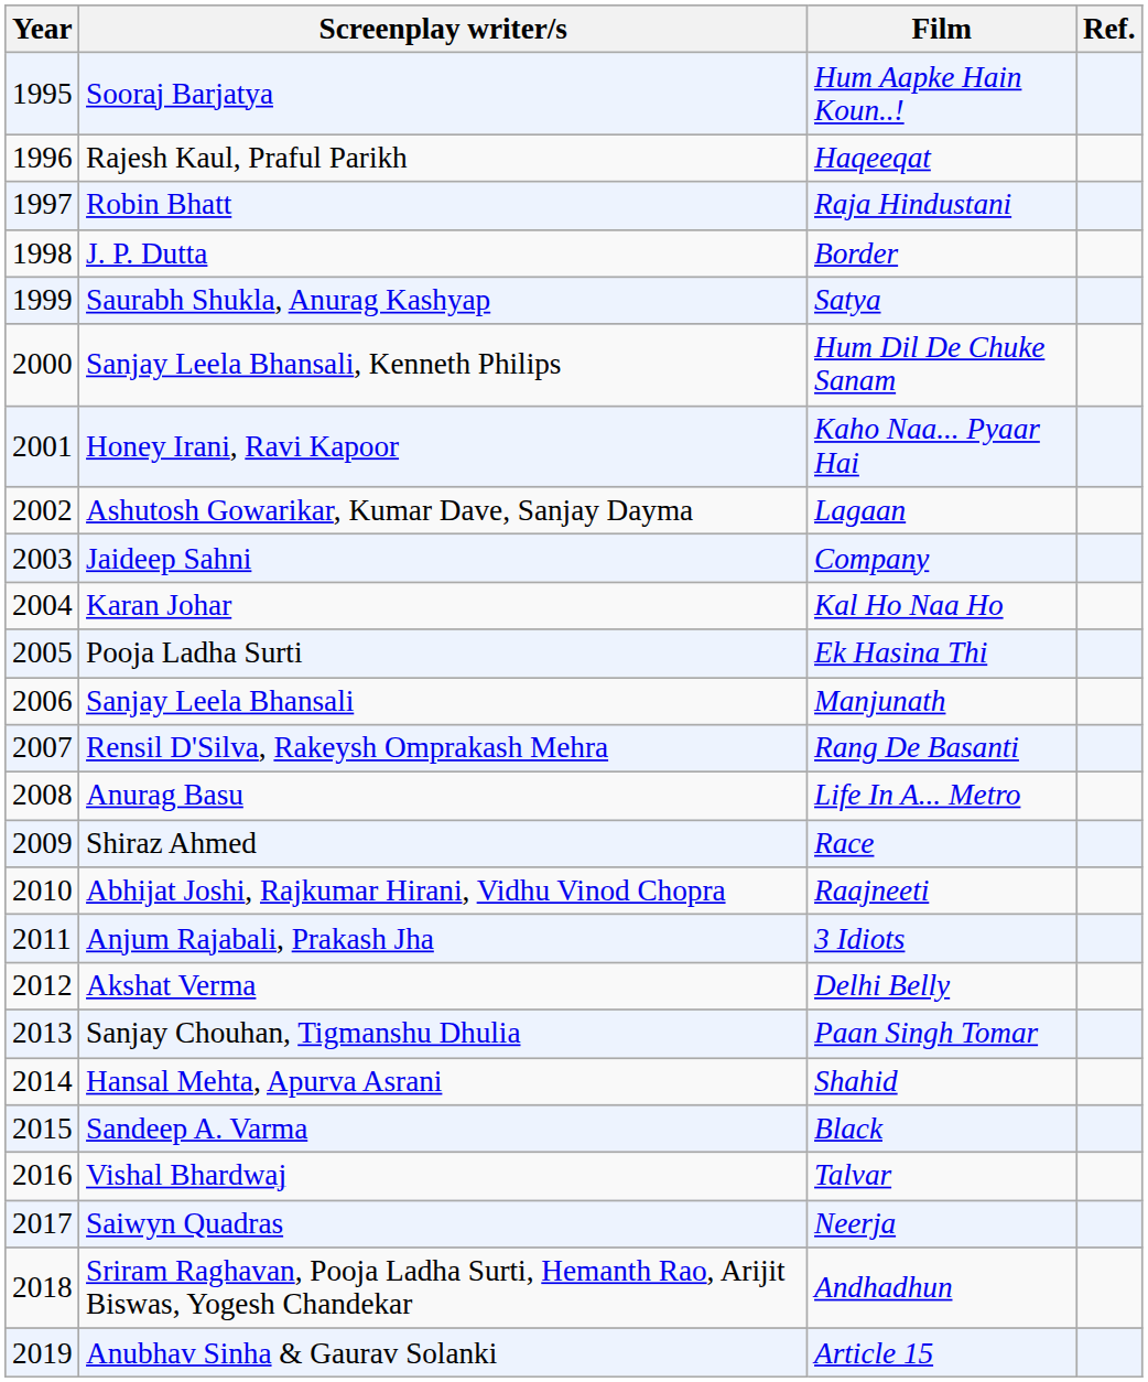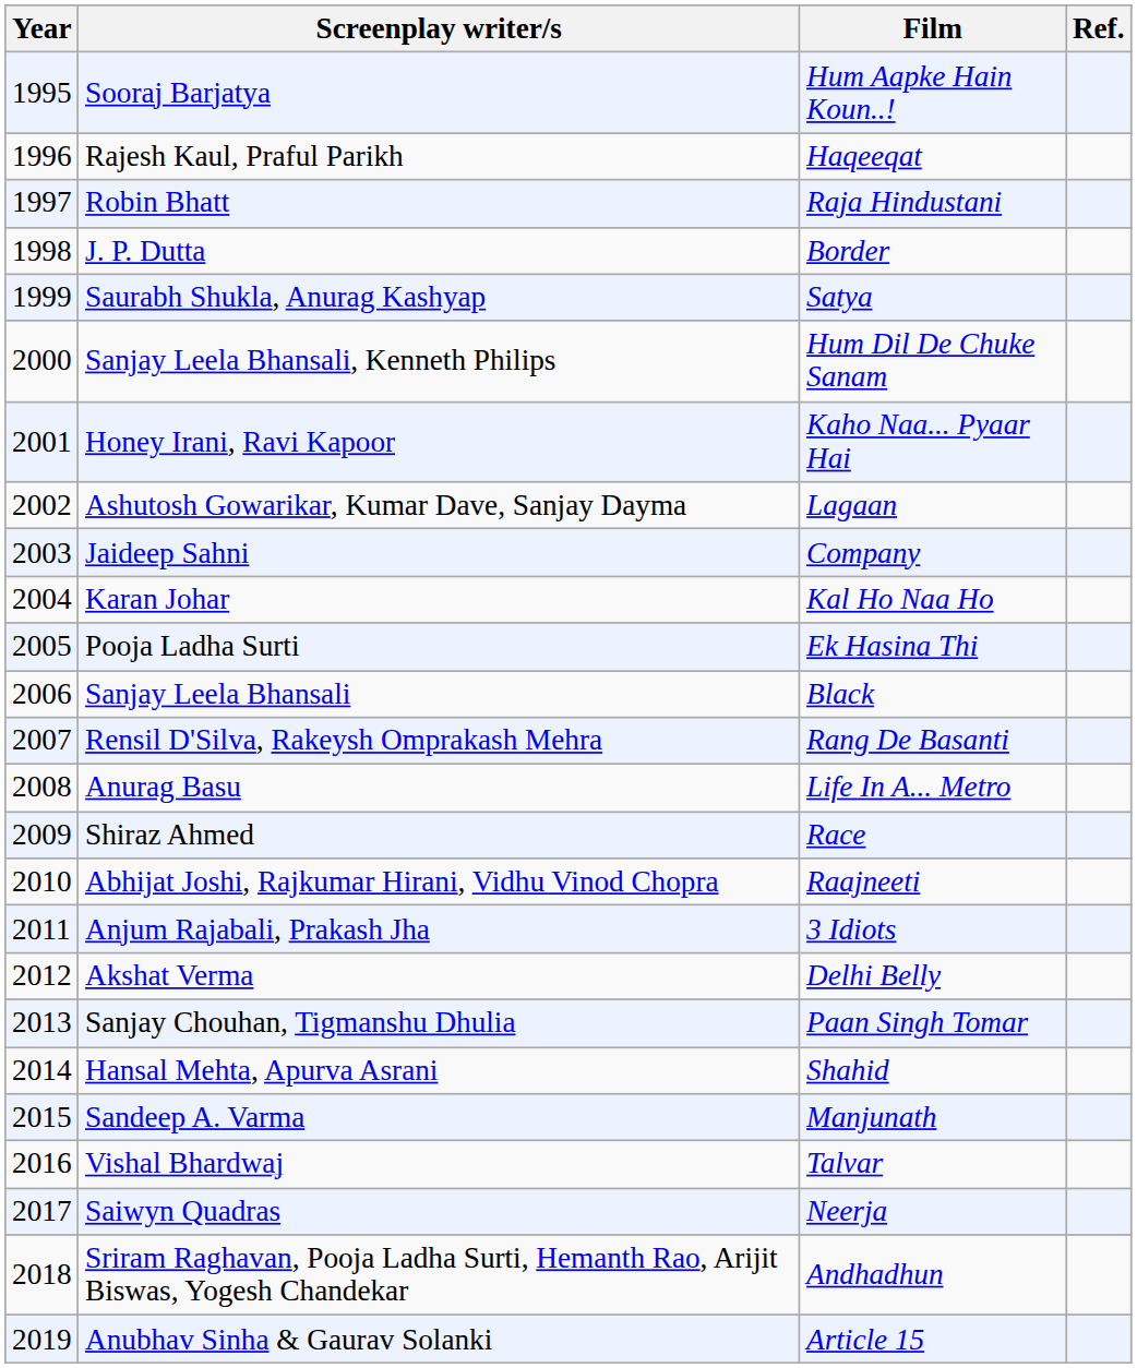Sanjay Leela Bhansali | Film: Manjunath -> Black
Sandeep A. Varma | Film: Black -> Manjunath
